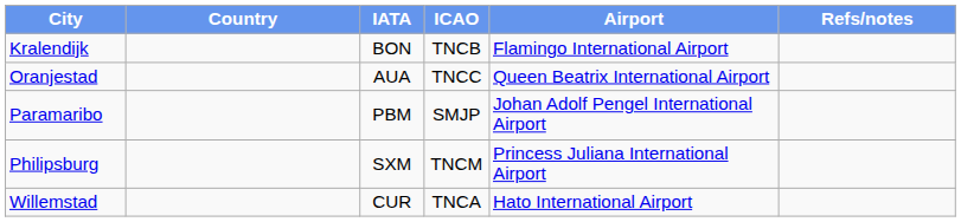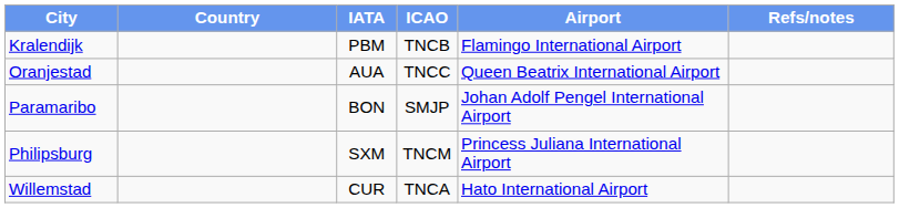Kralendijk | IATA: BON -> PBM
Paramaribo | IATA: PBM -> BON
